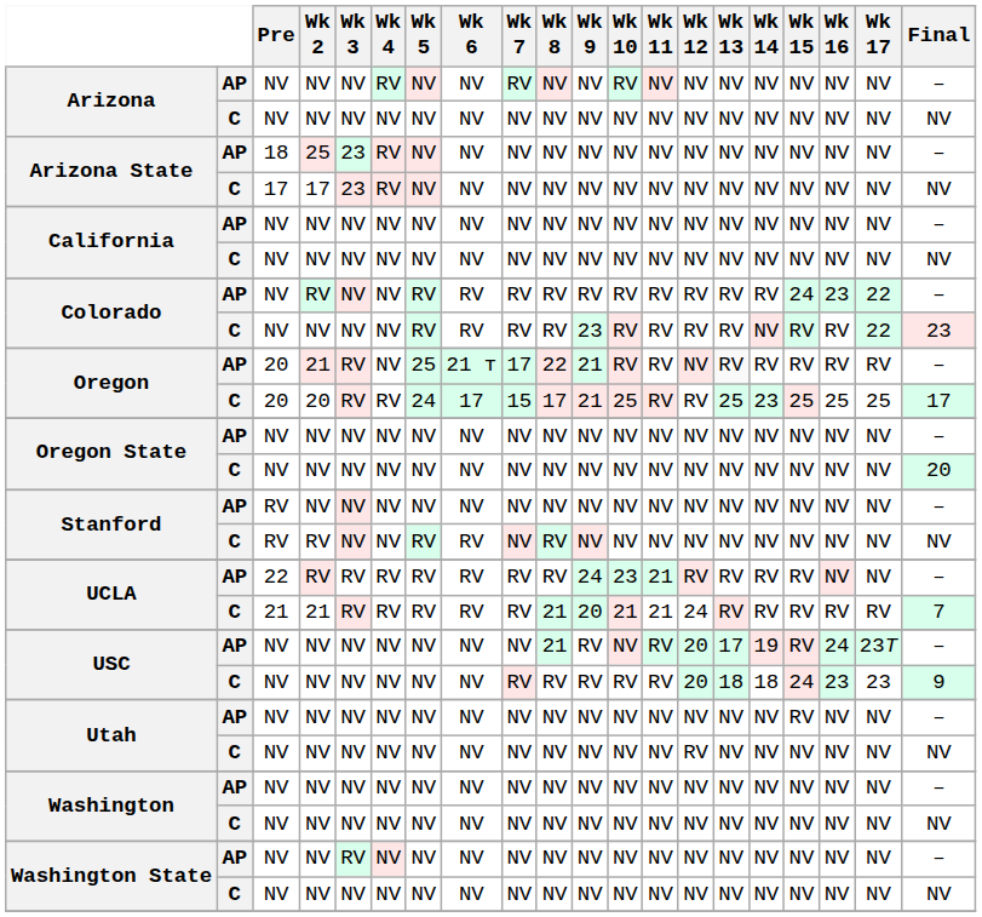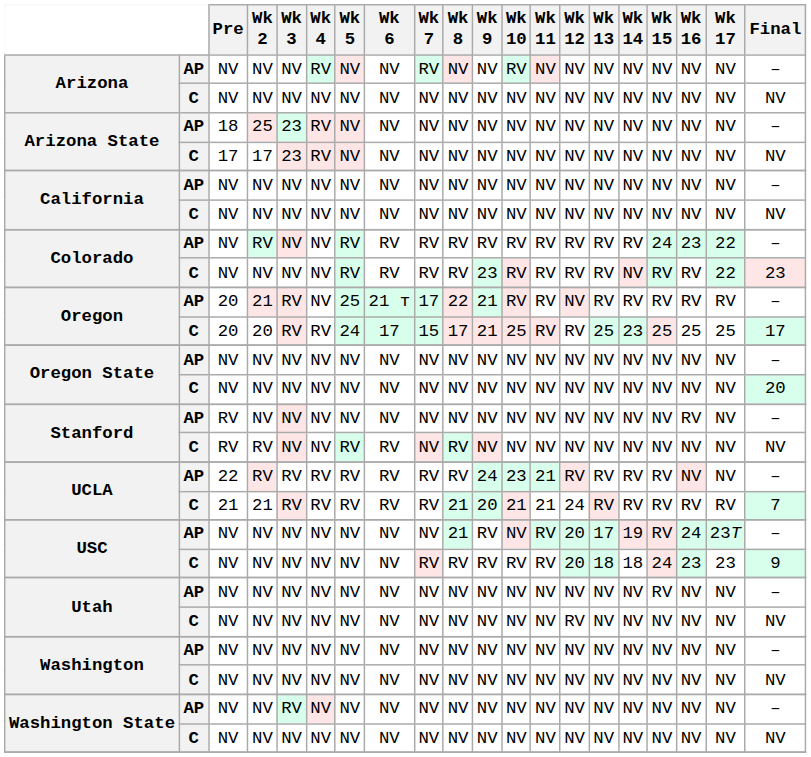Stanford / AP | Wk 16: NV -> RV
